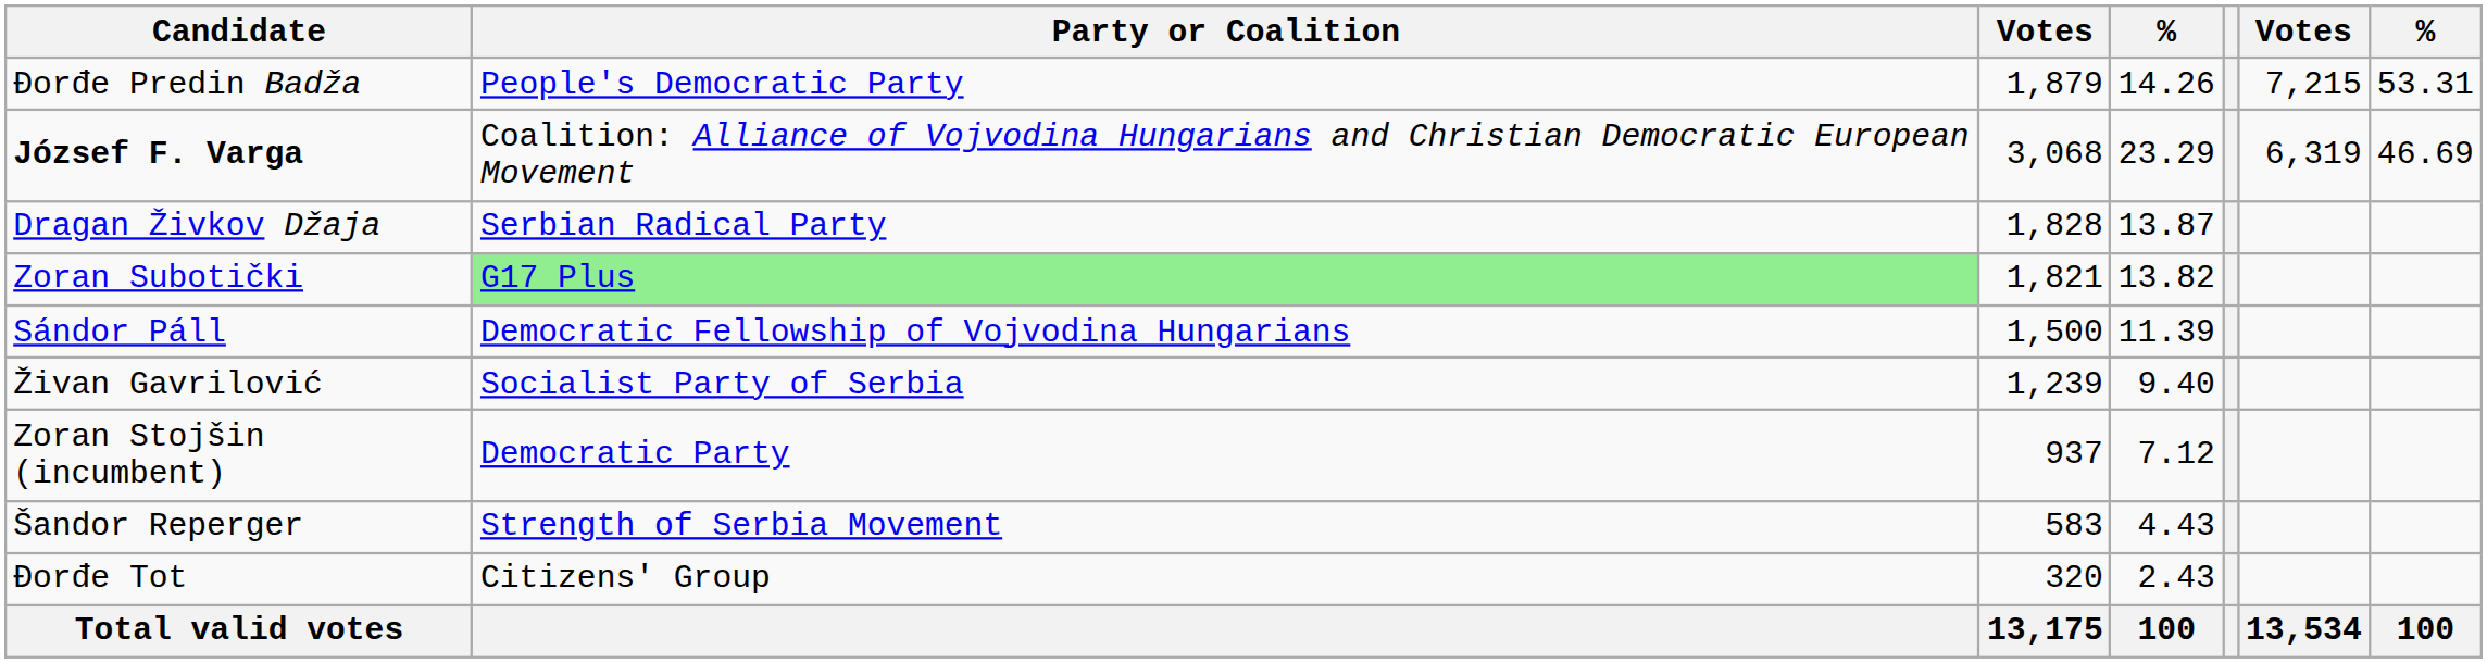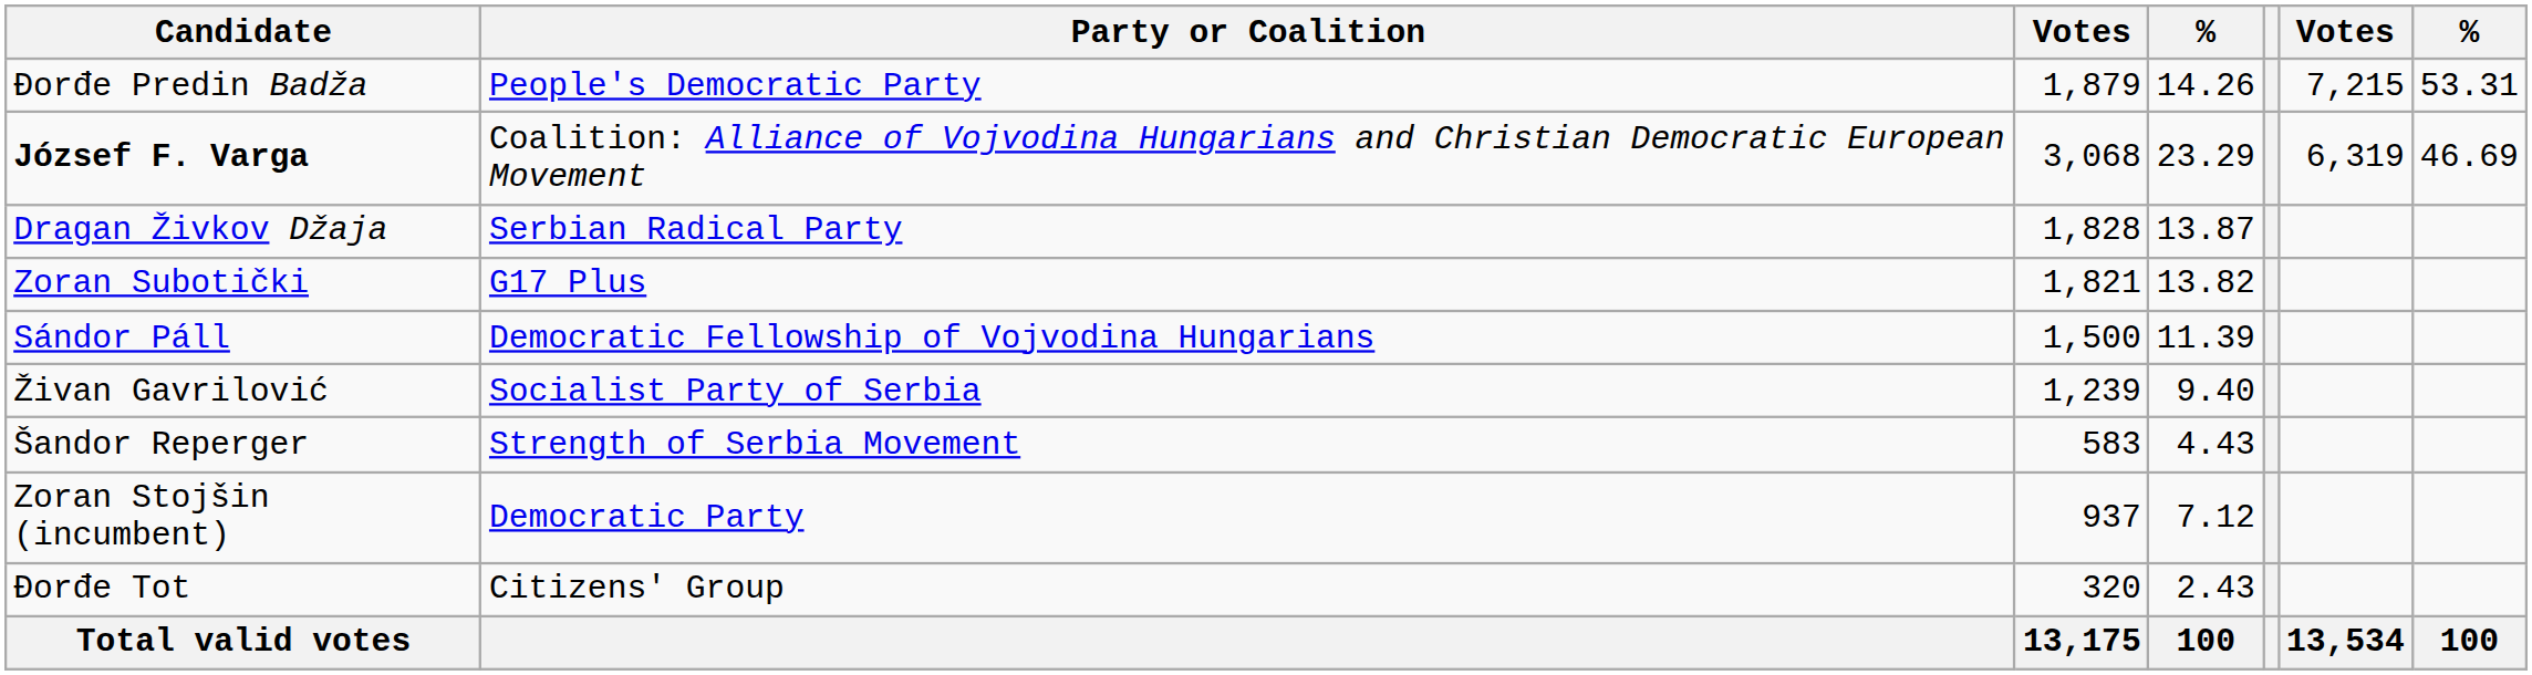Zoran Subotički | Party or Coalition: lightgreen background -> no background
rows swapped: Zoran Stojšin (incumbent) <-> Šandor Reperger
